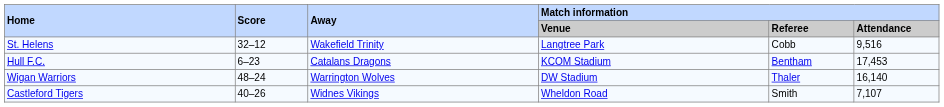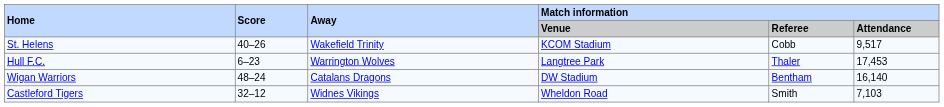St. Helens | Score: 32–12 -> 40–26
St. Helens | Match information / Venue: Langtree Park -> KCOM Stadium
St. Helens | Match information / Attendance: 9,516 -> 9,517
Hull F.C. | Away: Catalans Dragons -> Warrington Wolves
Hull F.C. | Match information / Venue: KCOM Stadium -> Langtree Park
Hull F.C. | Match information / Referee: Bentham -> Thaler
Wigan Warriors | Away: Warrington Wolves -> Catalans Dragons
Wigan Warriors | Match information / Referee: Thaler -> Bentham
Castleford Tigers | Score: 40–26 -> 32–12
Castleford Tigers | Match information / Attendance: 7,107 -> 7,103
